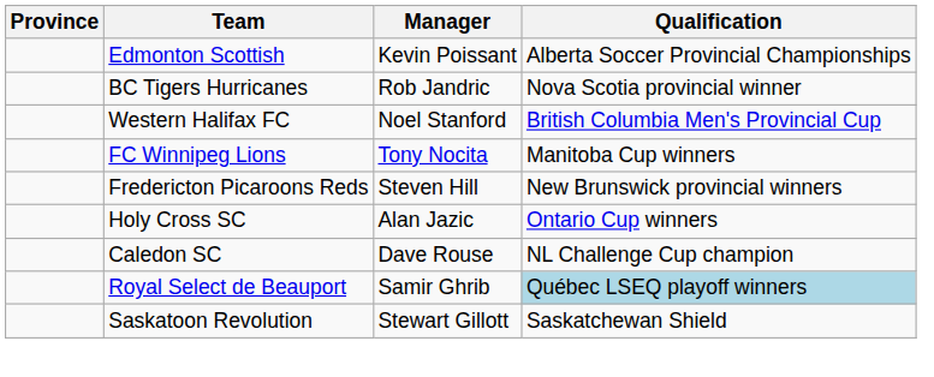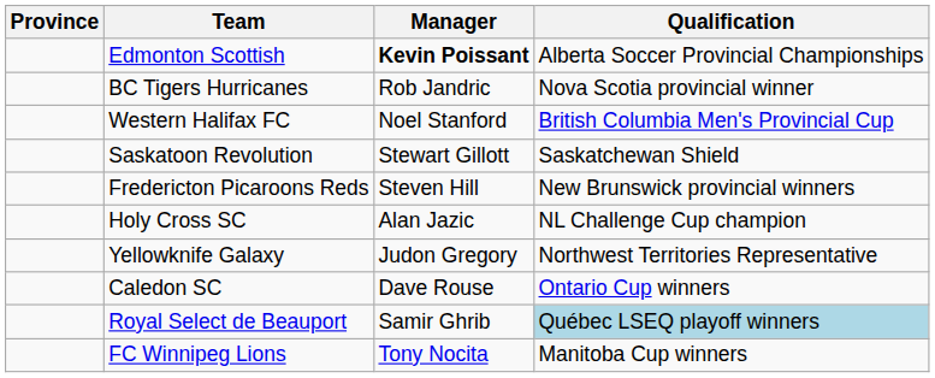Edmonton Scottish | Manager: normal -> bold
rows swapped: FC Winnipeg Lions <-> Saskatoon Revolution
Holy Cross SC | Qualification: Ontario Cup winners -> NL Challenge Cup champion
+ row: Yellowknife Galaxy | Judon Gregory | Northwest Territories Representative
Caledon SC | Qualification: NL Challenge Cup champion -> Ontario Cup winners
